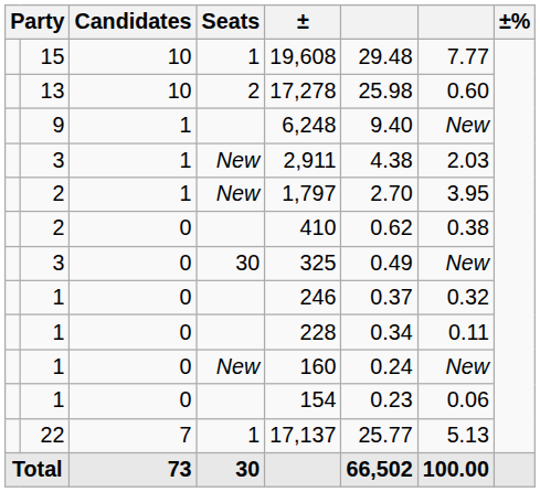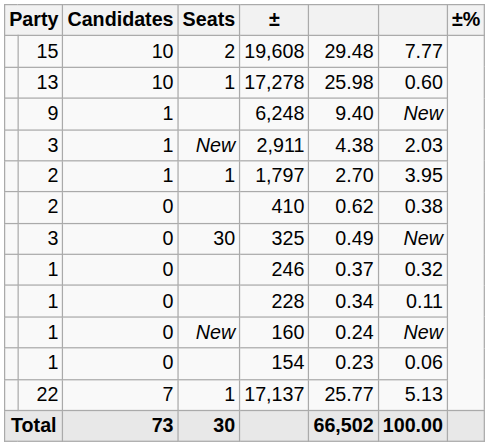15 | Seats: 1 -> 2
13 | Seats: 2 -> 1
2 / 1 | Seats: New -> 1
